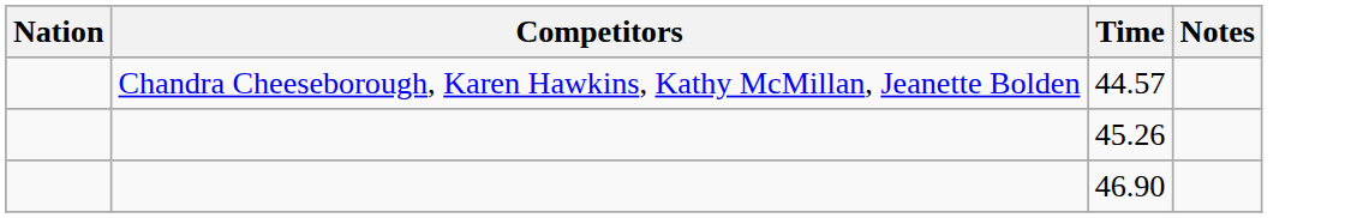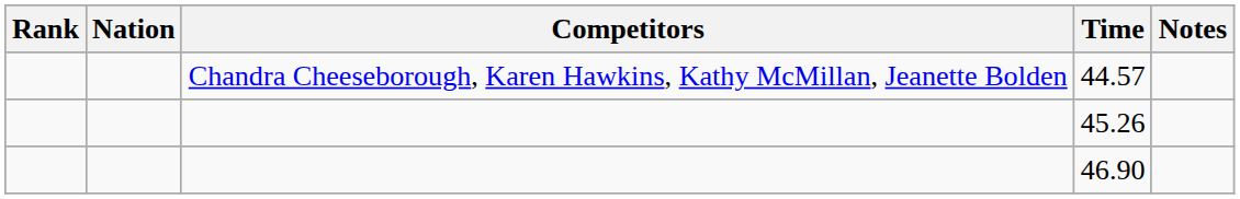+ column: Rank
